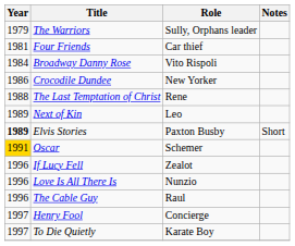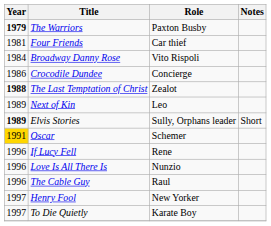The Warriors | Year: normal -> bold
The Warriors | Role: Sully, Orphans leader -> Paxton Busby
Crocodile Dundee | Role: New Yorker -> Concierge
The Last Temptation of Christ | Year: normal -> bold
The Last Temptation of Christ | Role: Rene -> Zealot
Elvis Stories | Role: Paxton Busby -> Sully, Orphans leader
If Lucy Fell | Role: Zealot -> Rene
Henry Fool | Role: Concierge -> New Yorker
